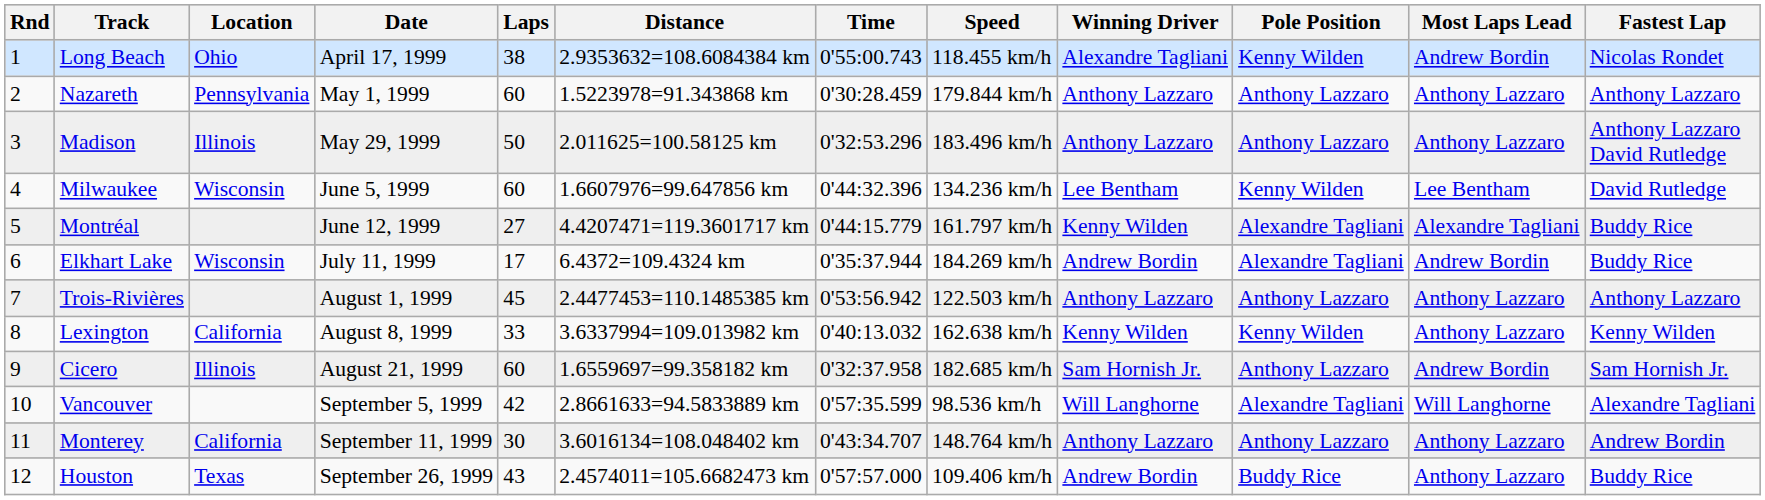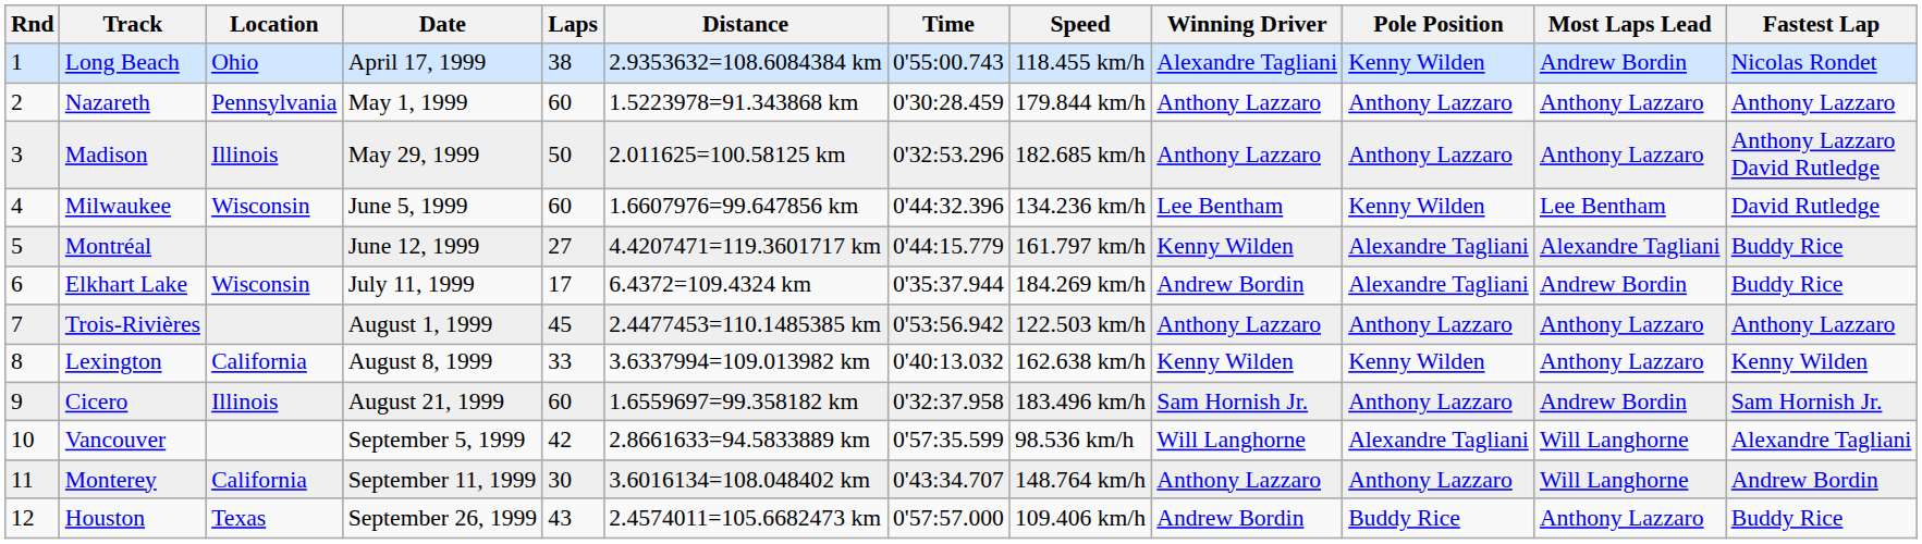Madison | Speed: 183.496 km/h -> 182.685 km/h
Cicero | Speed: 182.685 km/h -> 183.496 km/h
Monterey | Most Laps Lead: Anthony Lazzaro -> Will Langhorne
